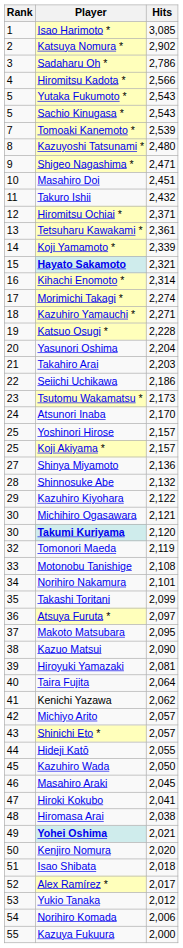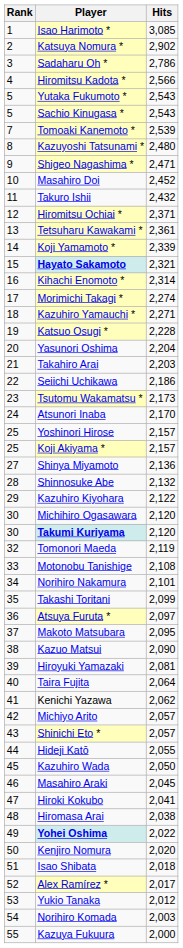Masahiro Doi | Hits: 2,451 -> 2,452
Michihiro Ogasawara | Hits: 2,121 -> 2,120
Yohei Oshima | Hits: 2,021 -> 2,022
Norihiro Komada | Hits: 2,006 -> 2,003
